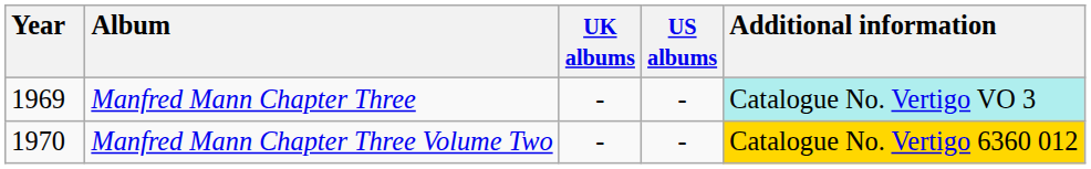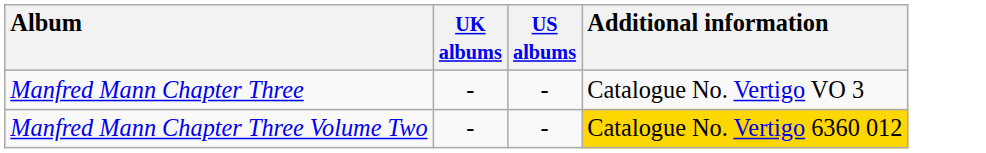- column: Year | 1969 | 1970
Manfred Mann Chapter Three | Additional information: paleturquoise background -> no background
